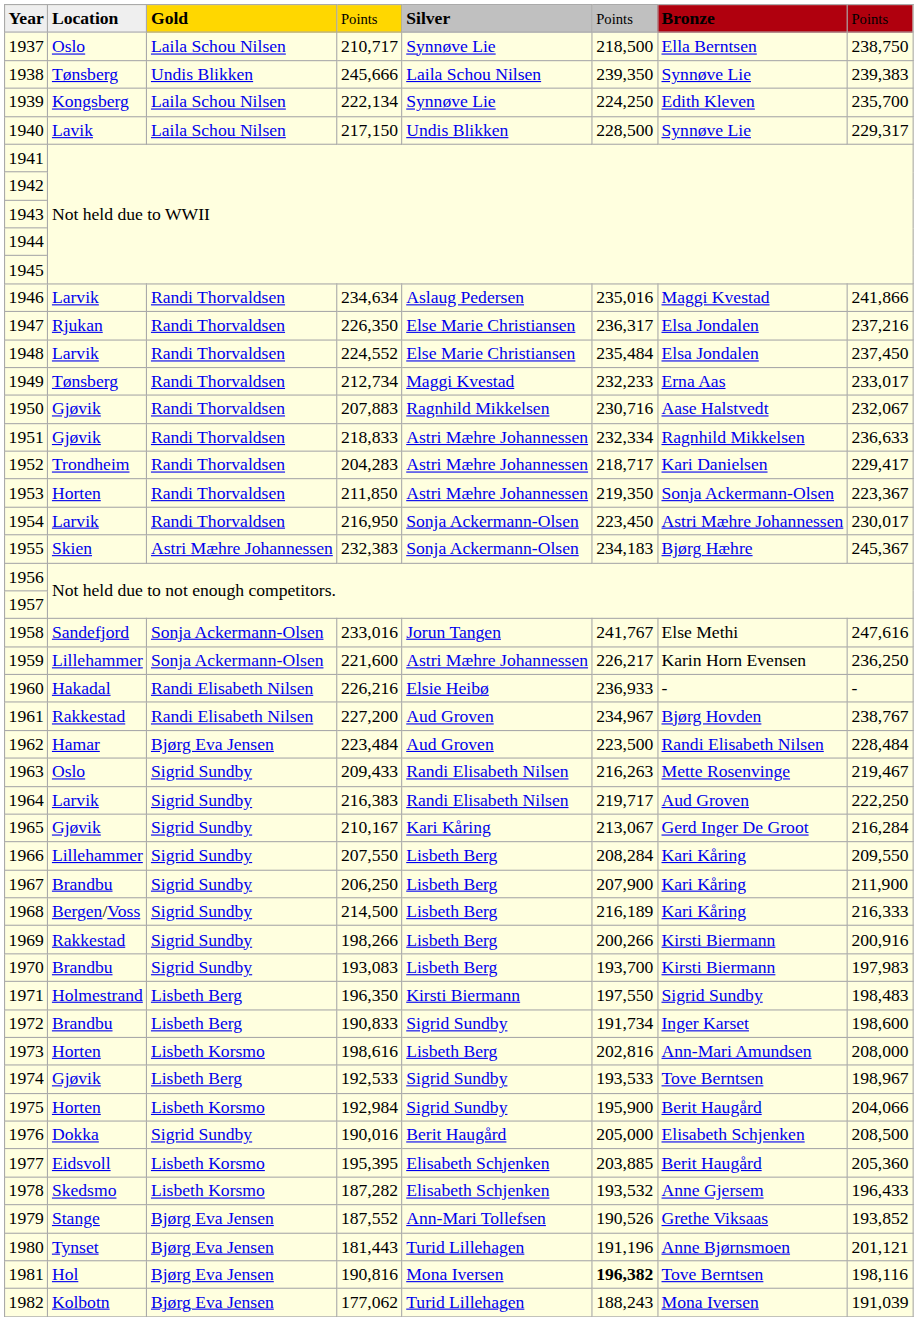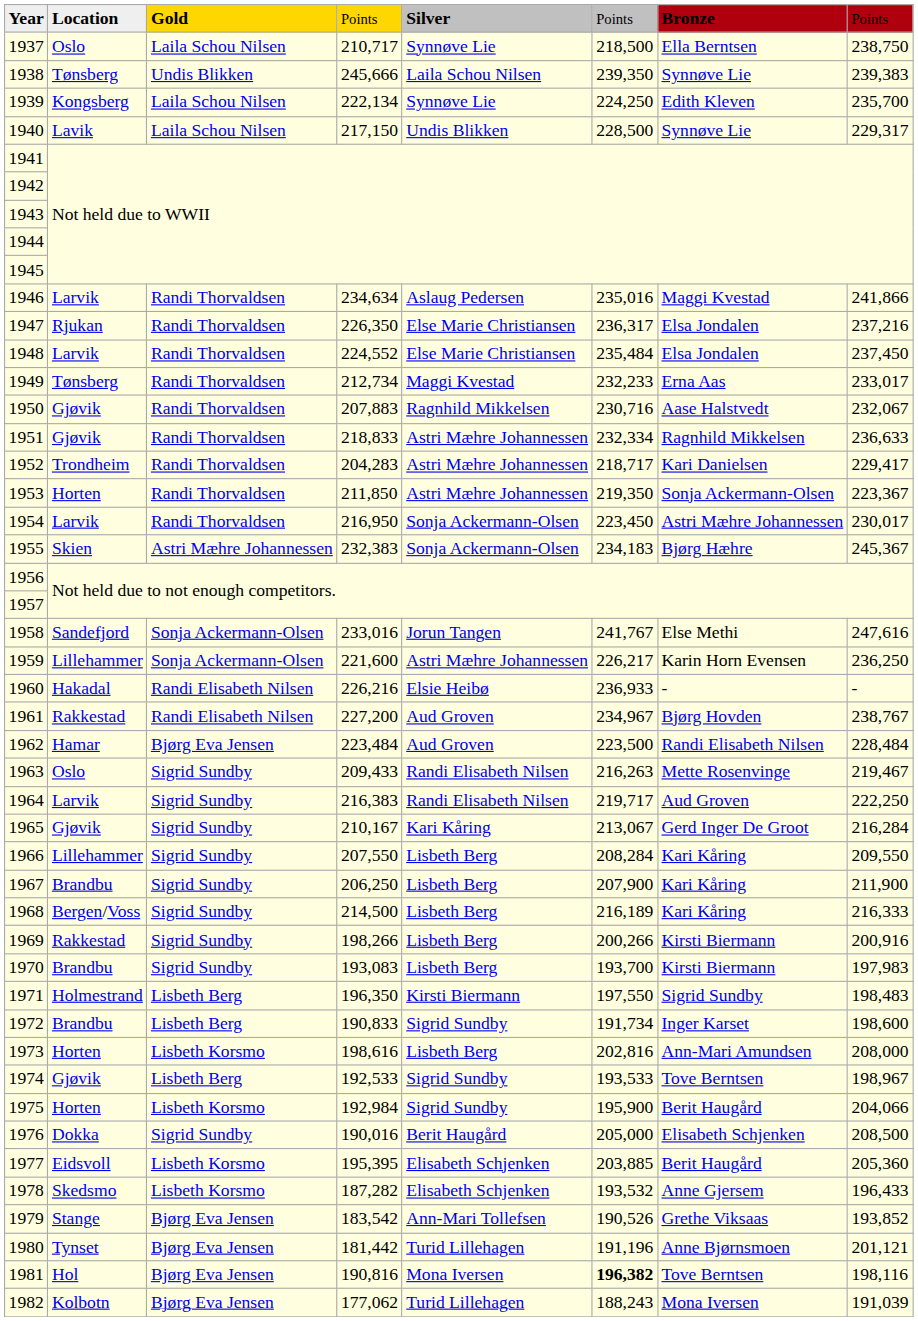1979 | column 4: 187,552 -> 183,542
1980 | column 4: 181,443 -> 181,442
